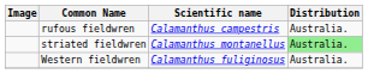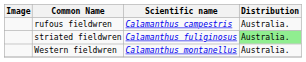striated fieldwren | Scientific name: Calamanthus montanellus -> Calamanthus fuliginosus
Western fieldwren | Scientific name: Calamanthus fuliginosus -> Calamanthus montanellus
